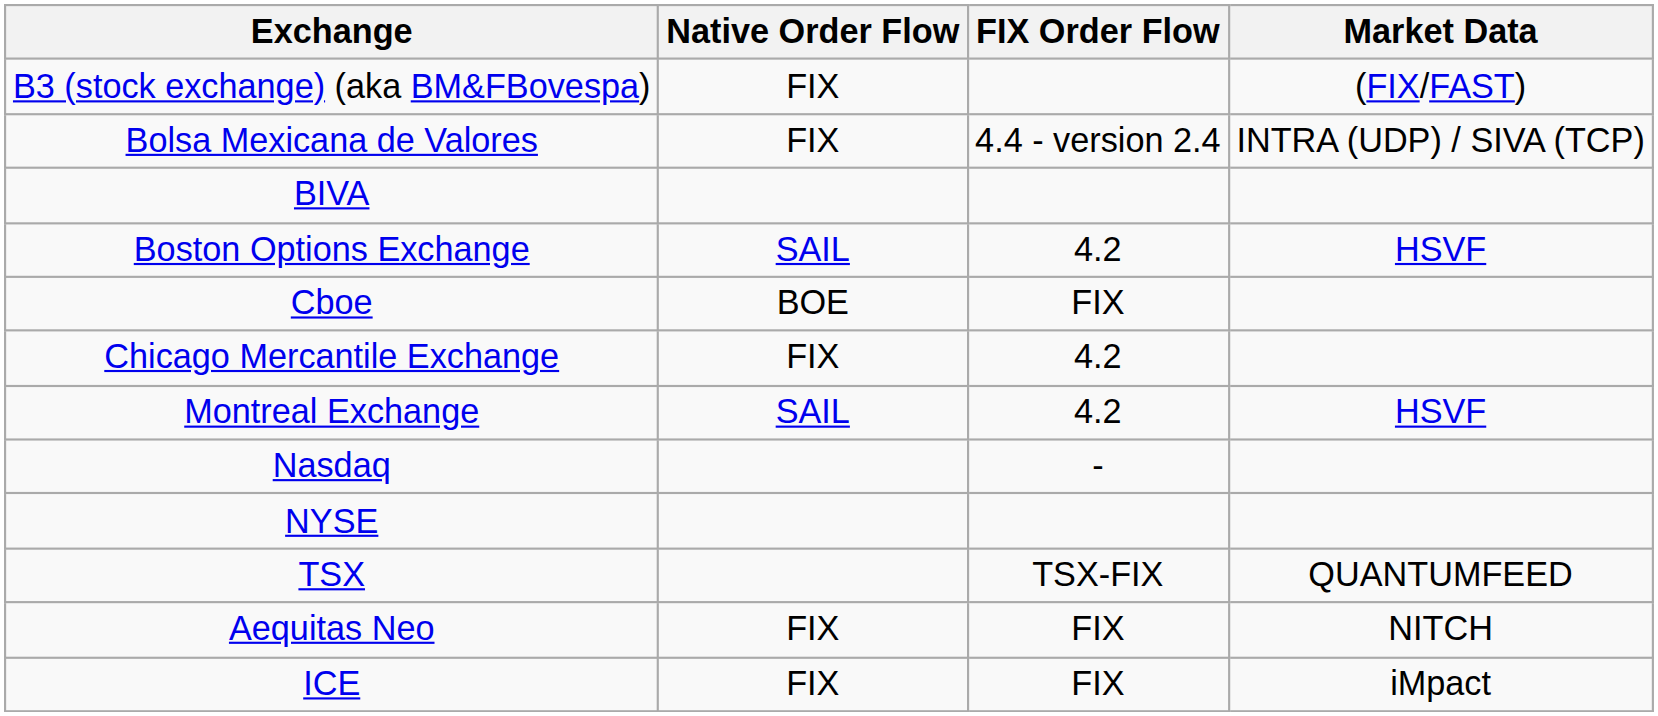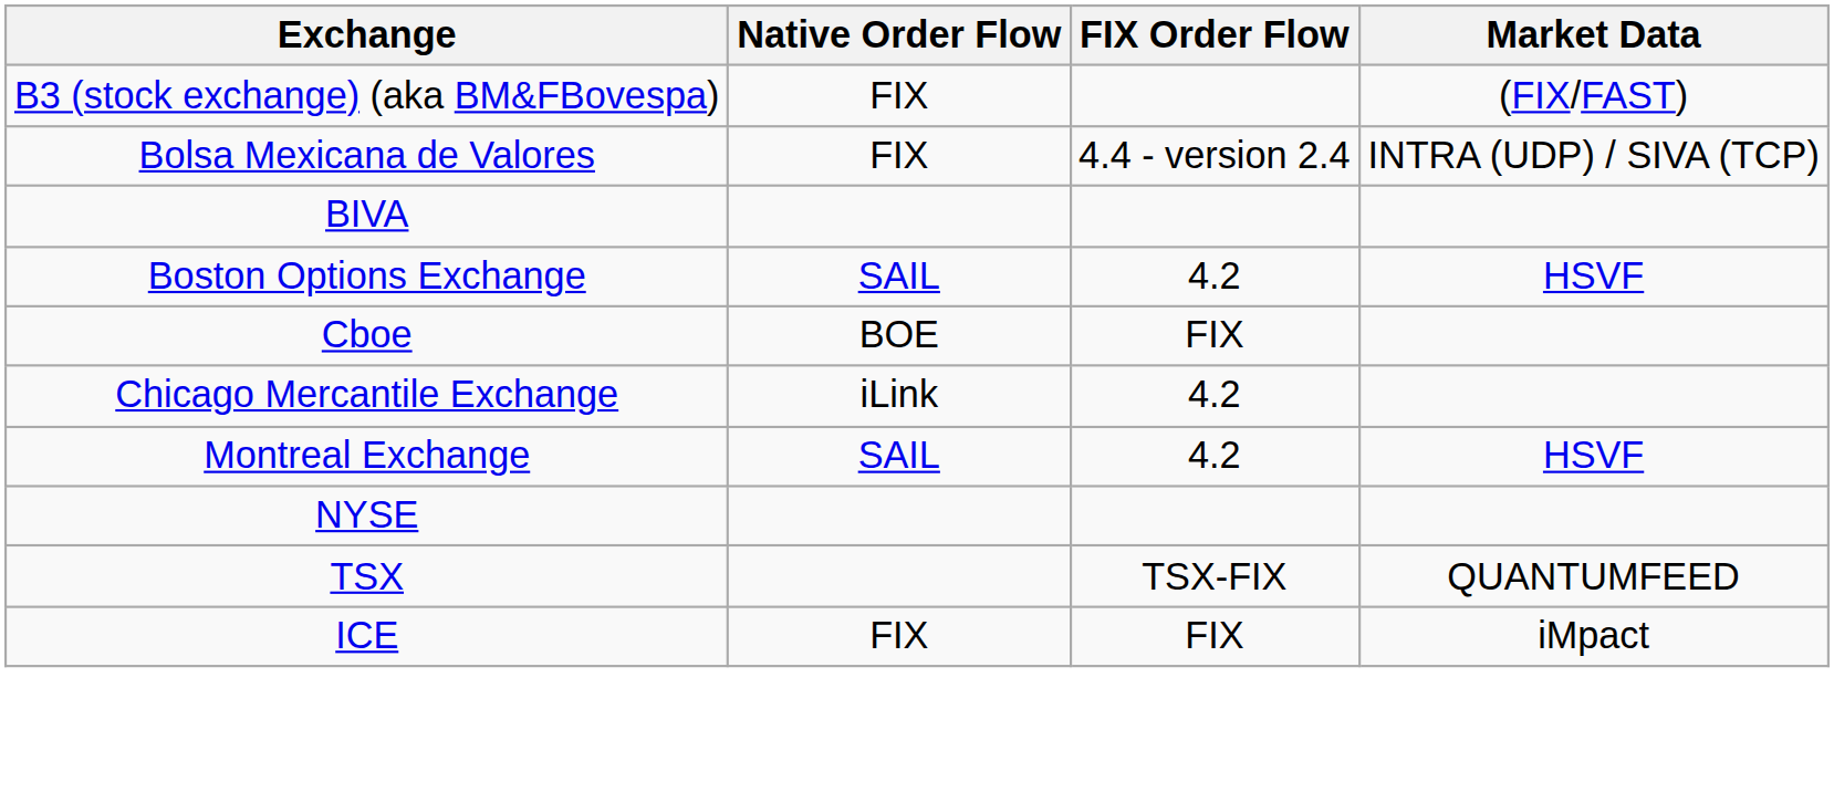Chicago Mercantile Exchange | Native Order Flow: FIX -> iLink
- row: Nasdaq | -
- row: Aequitas Neo | FIX | FIX | NITCH
